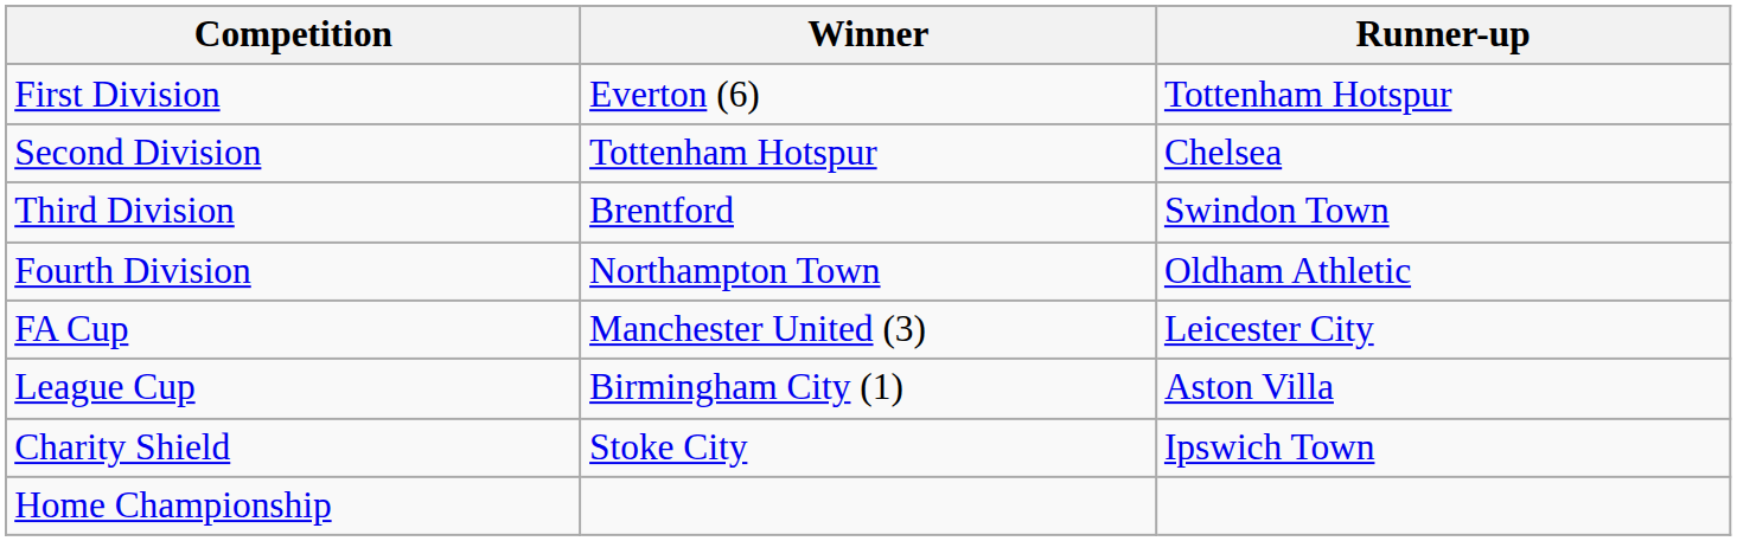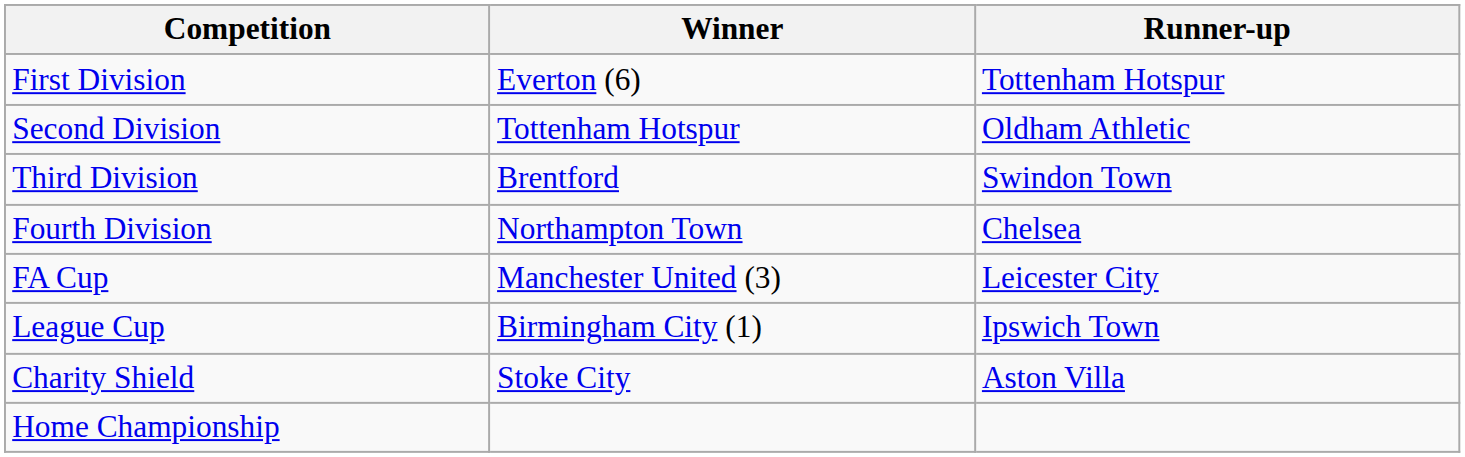Second Division | Runner-up: Chelsea -> Oldham Athletic
Fourth Division | Runner-up: Oldham Athletic -> Chelsea
League Cup | Runner-up: Aston Villa -> Ipswich Town
Charity Shield | Runner-up: Ipswich Town -> Aston Villa
